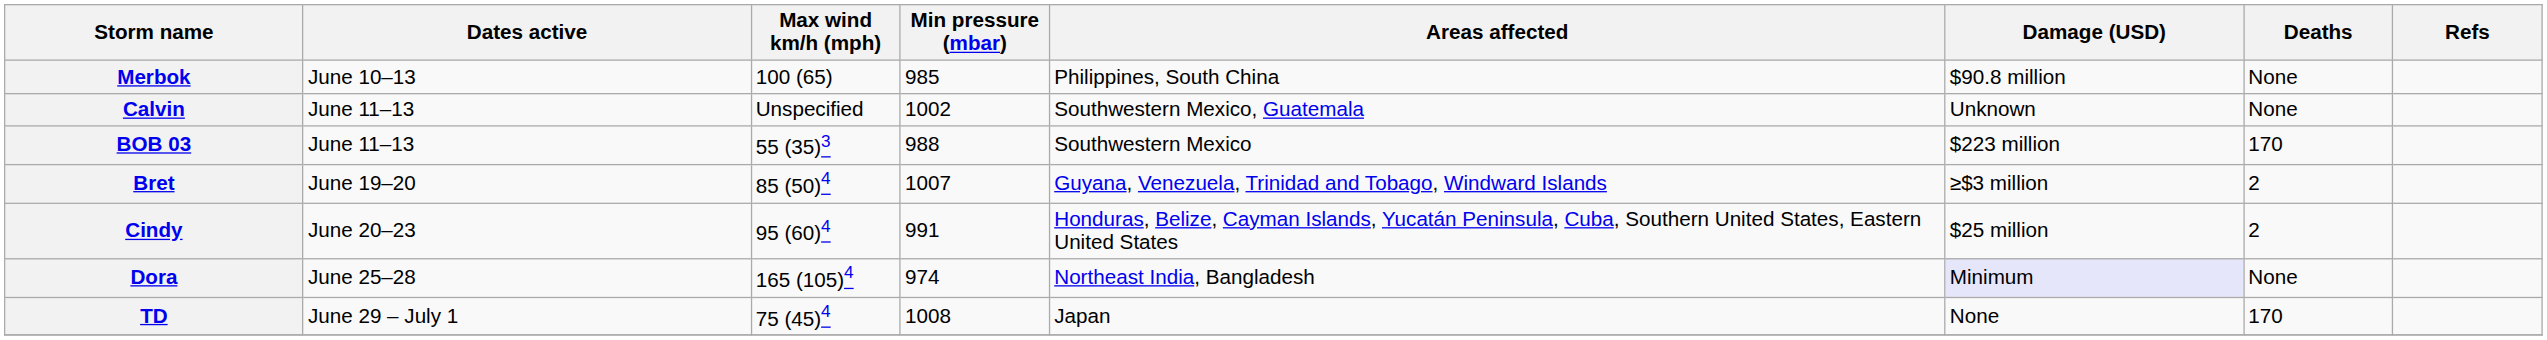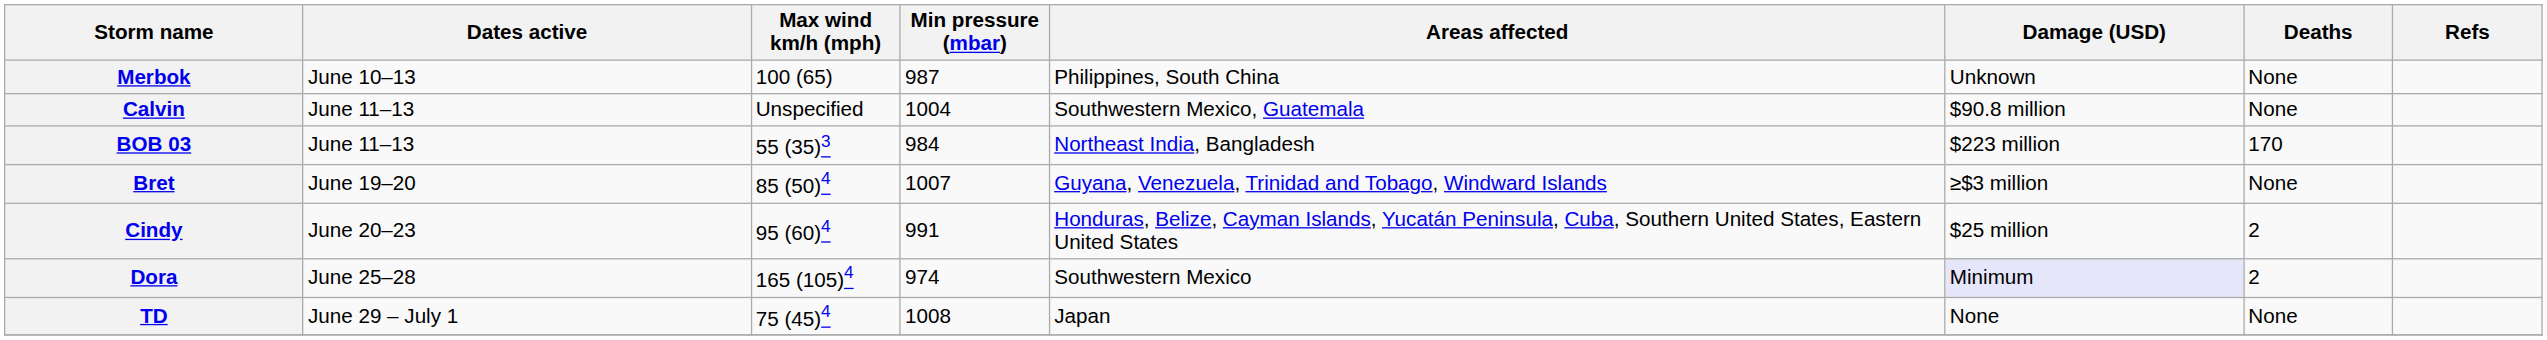Merbok | Min pressure (mbar): 985 -> 987
Merbok | Damage (USD): $90.8 million -> Unknown
Calvin | Min pressure (mbar): 1002 -> 1004
Calvin | Damage (USD): Unknown -> $90.8 million
BOB 03 | Min pressure (mbar): 988 -> 984
BOB 03 | Areas affected: Southwestern Mexico -> Northeast India, Bangladesh
Bret | Deaths: 2 -> None
Dora | Areas affected: Northeast India, Bangladesh -> Southwestern Mexico
Dora | Deaths: None -> 2
TD | Deaths: 170 -> None
